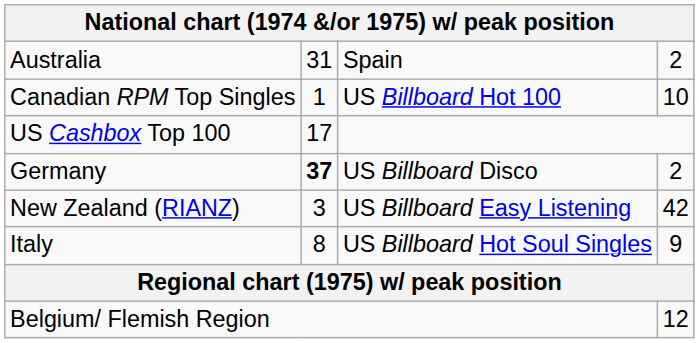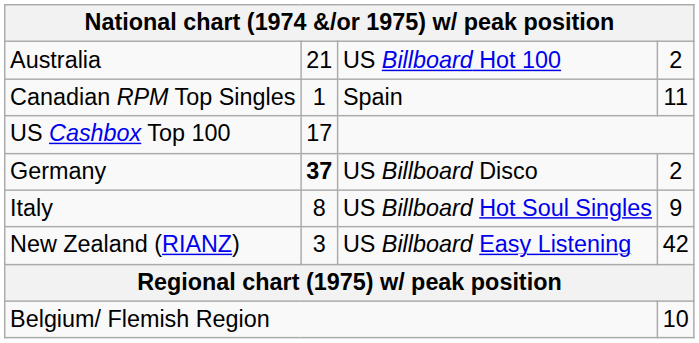Australia | column 2: 31 -> 21
Australia | column 3: Spain -> US Billboard Hot 100
Canadian RPM Top Singles | column 3: US Billboard Hot 100 -> Spain
Canadian RPM Top Singles | column 4: 10 -> 11
rows swapped: Italy <-> New Zealand (RIANZ)
Belgium/ Flemish Region | column 4: 12 -> 10
